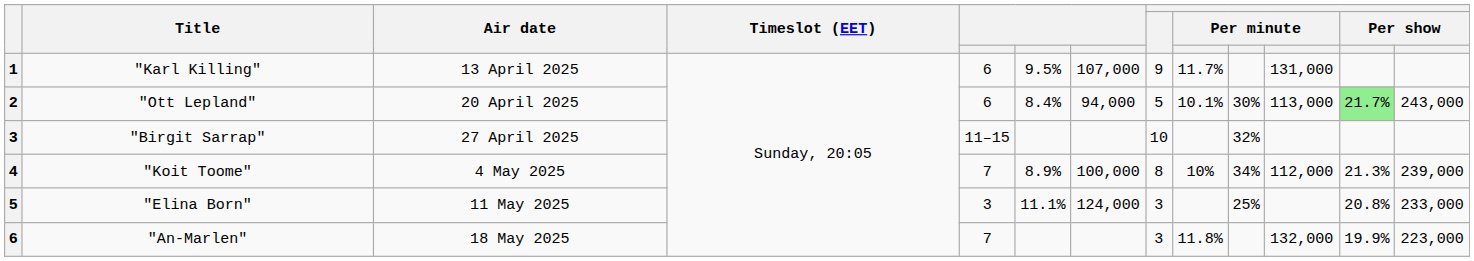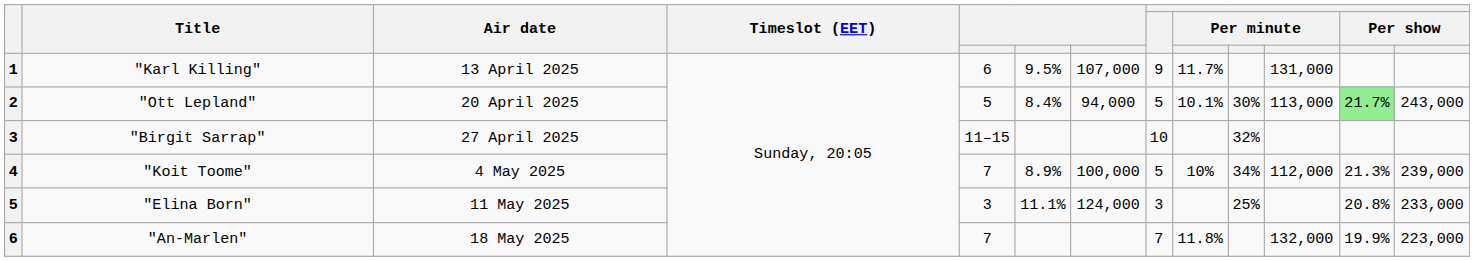"Ott Lepland" | column 5: 6 -> 5
"Koit Toome" | column 8: 8 -> 5
"An-Marlen" | column 8: 3 -> 7
